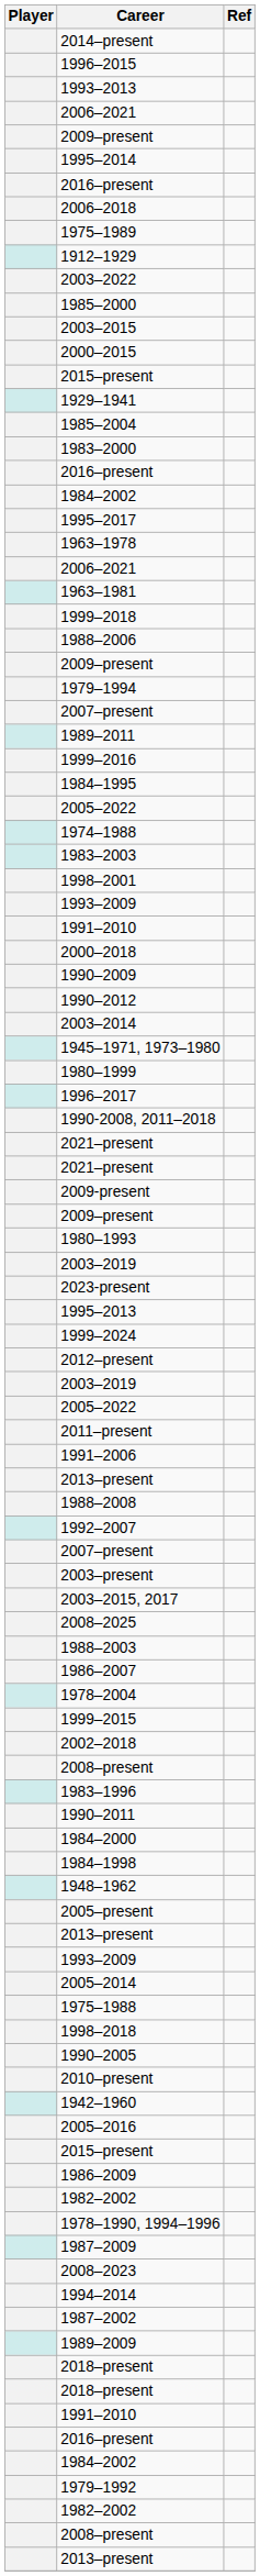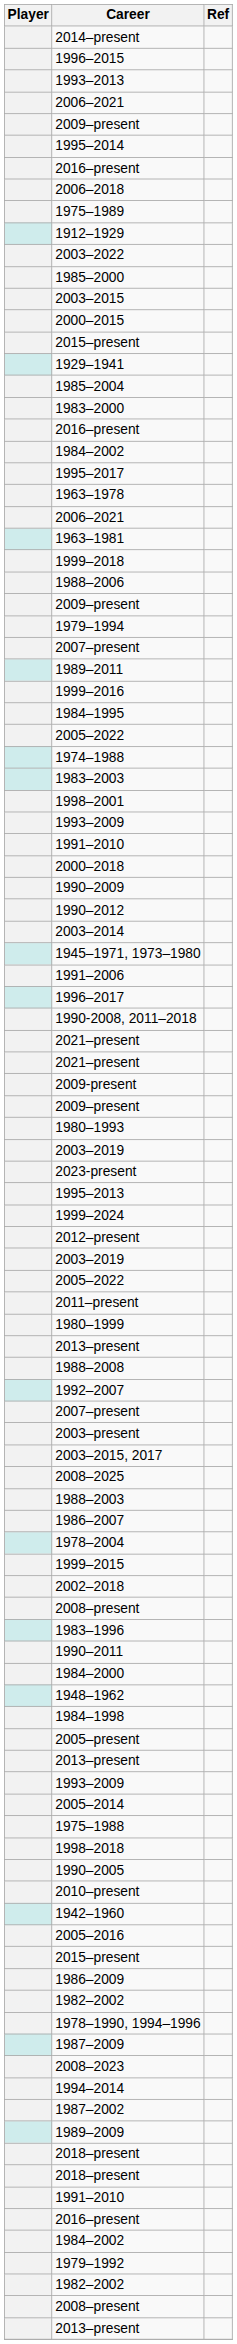rows swapped: 1980–1999 <-> 1991–2006
rows swapped: 1948–1962 <-> 1984–1998
